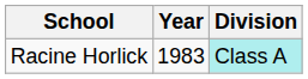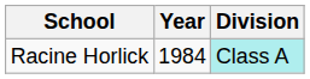Racine Horlick | Year: 1983 -> 1984
